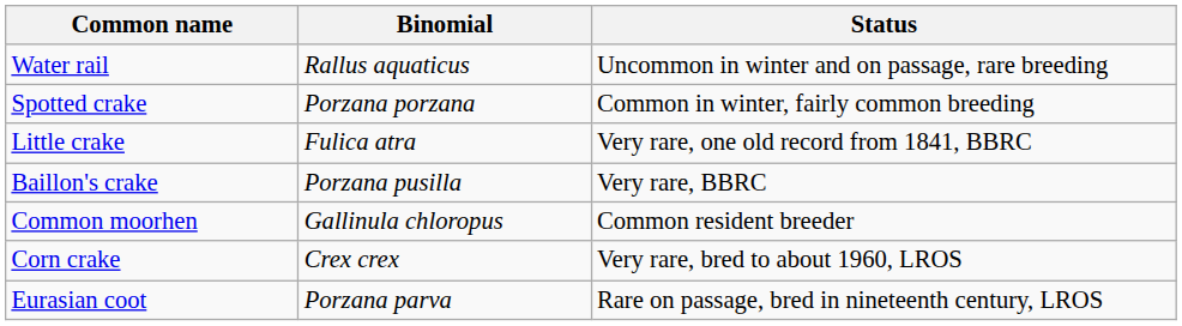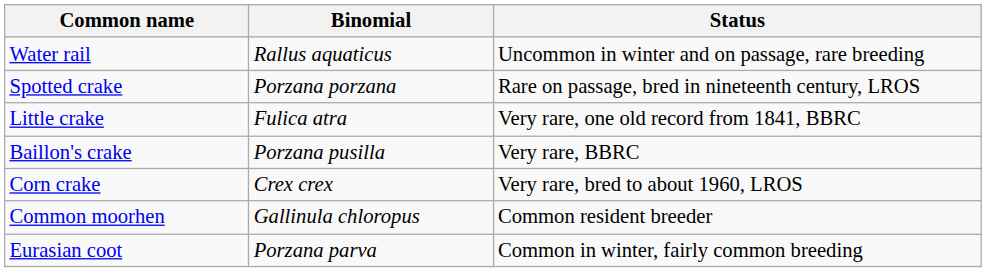Spotted crake | Status: Common in winter, fairly common breeding -> Rare on passage, bred in nineteenth century, LROS
rows swapped: Corn crake <-> Common moorhen
Eurasian coot | Status: Rare on passage, bred in nineteenth century, LROS -> Common in winter, fairly common breeding
